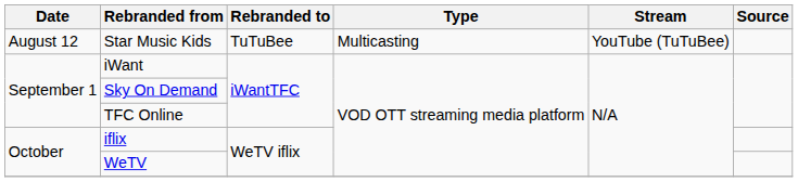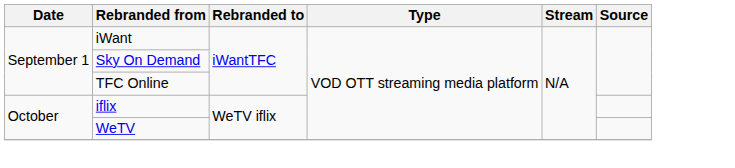- row: August 12 | Star Music Kids | TuTuBee | Multicasting | YouTube (TuTuBee)
